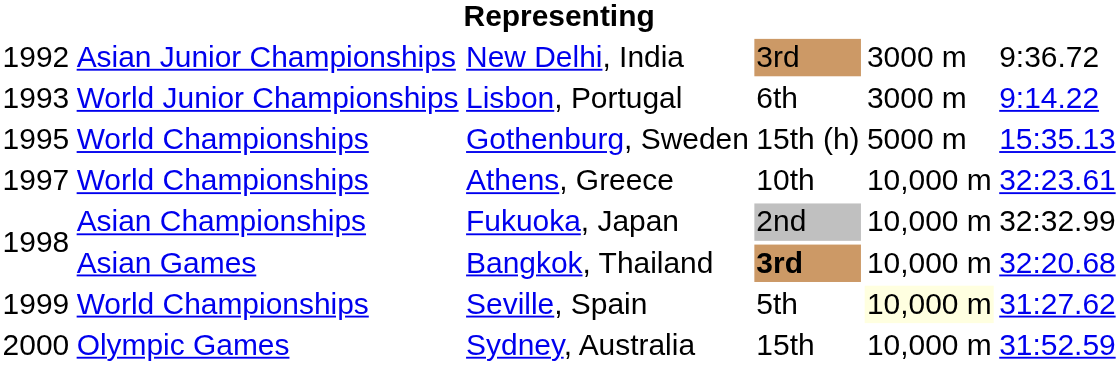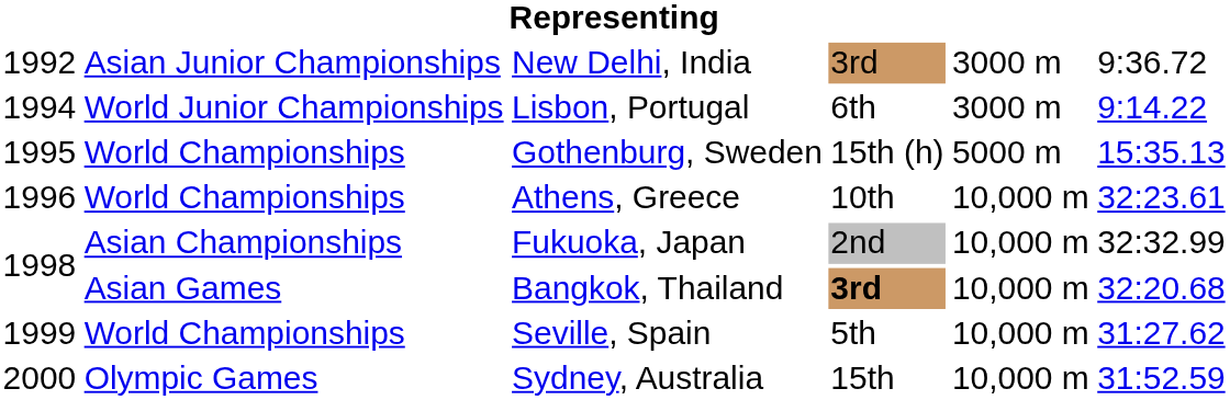Lisbon, Portugal | column 1: 1993 -> 1994
Athens, Greece | column 1: 1997 -> 1996
Seville, Spain | column 5: lightyellow background -> no background
